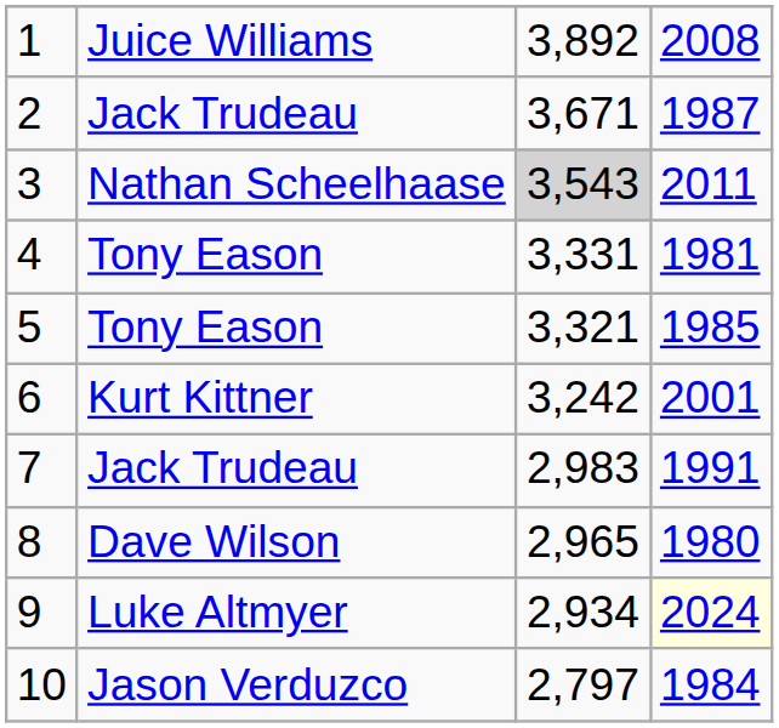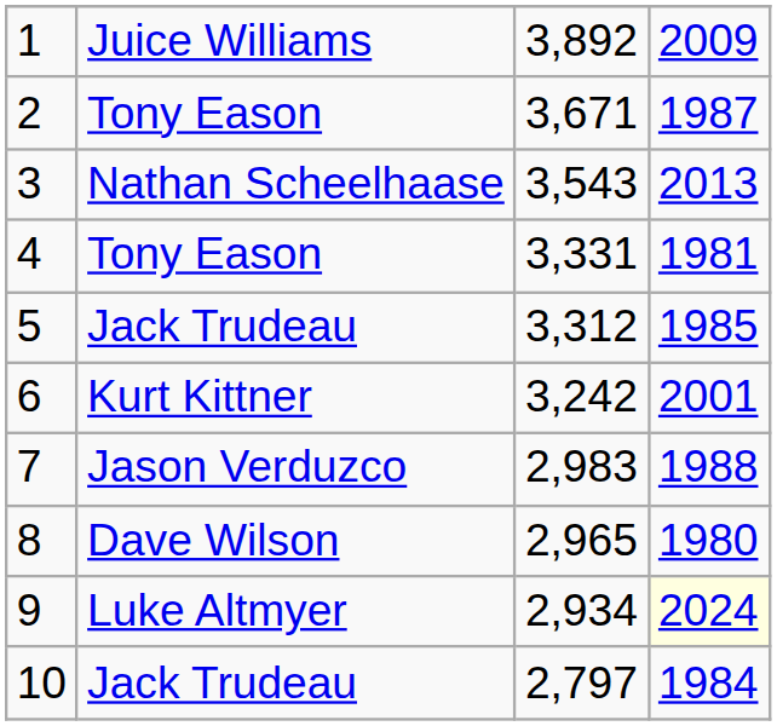1 | column 4: 2008 -> 2009
2 | column 2: Jack Trudeau -> Tony Eason
3 | column 3: lightgrey background -> no background
3 | column 4: 2011 -> 2013
5 | column 2: Tony Eason -> Jack Trudeau
5 | column 3: 3,321 -> 3,312
7 | column 2: Jack Trudeau -> Jason Verduzco
7 | column 4: 1991 -> 1988
10 | column 2: Jason Verduzco -> Jack Trudeau
